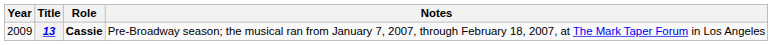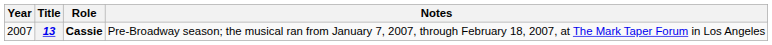13 | Year: 2009 -> 2007
